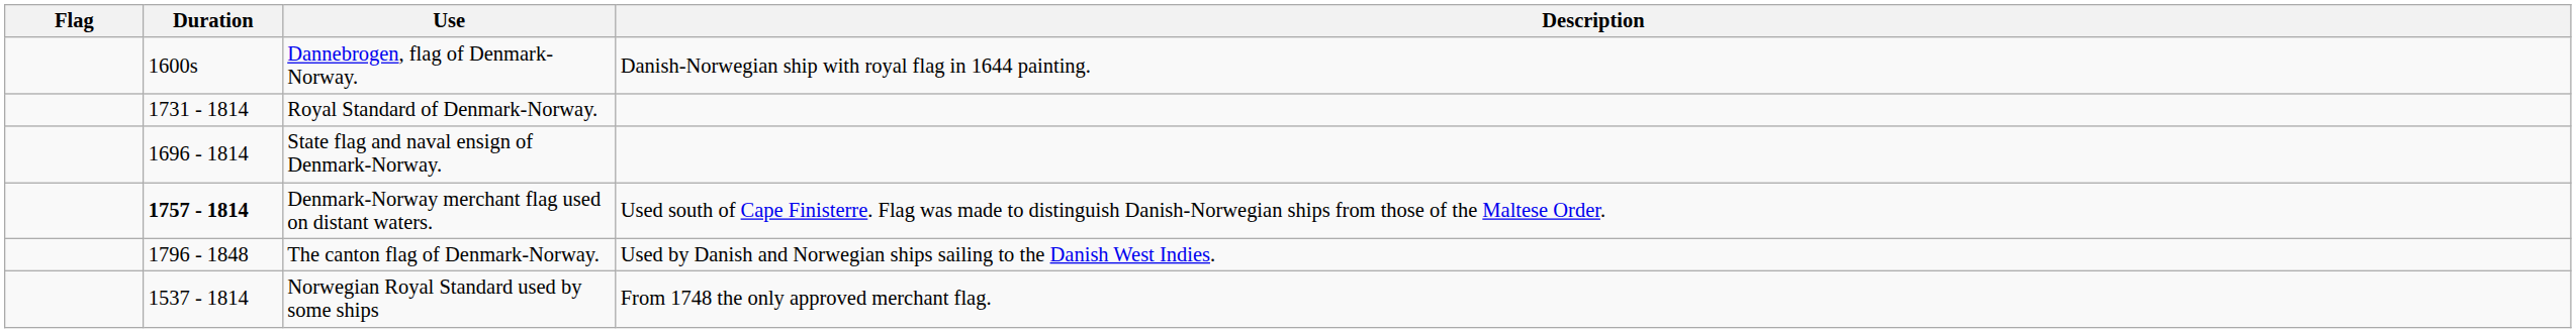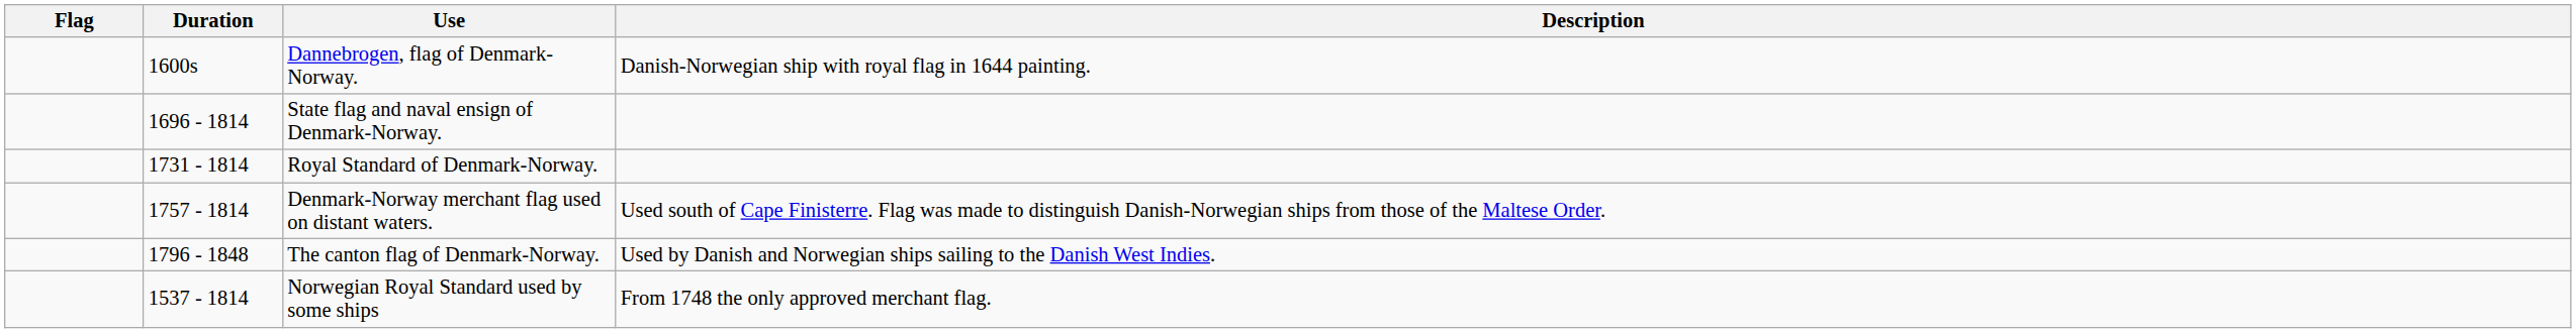rows swapped: Royal Standard of Denmark-Norway. <-> State flag and naval ensign of Denmark-Norway.
Denmark-Norway merchant flag used on distant waters. | Duration: bold -> normal
